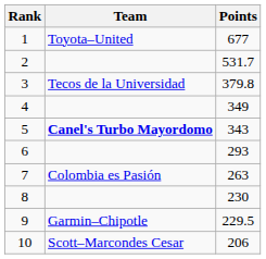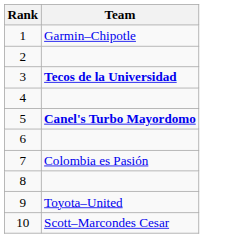- column: Points | 677 | 531.7 | 379.8 | 349 | 343 | 293 | 263 | 230 | 229.5 | 206
1 | Team: Toyota–United -> Garmin–Chipotle
3 | Team: normal -> bold
9 | Team: Garmin–Chipotle -> Toyota–United
